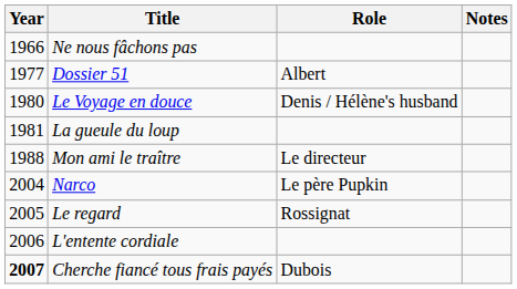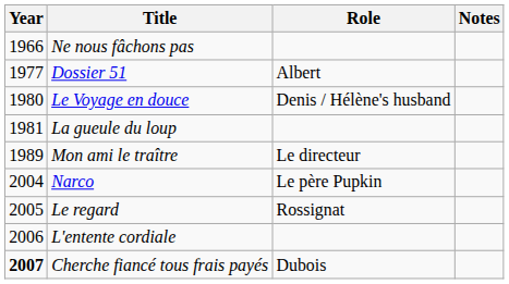Mon ami le traître | Year: 1988 -> 1989
